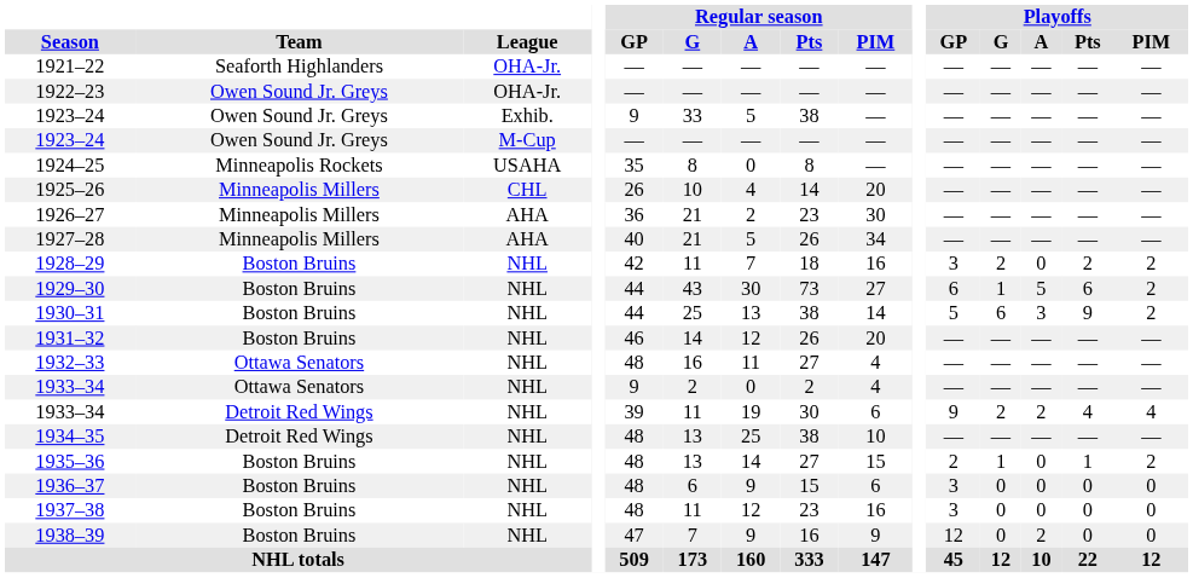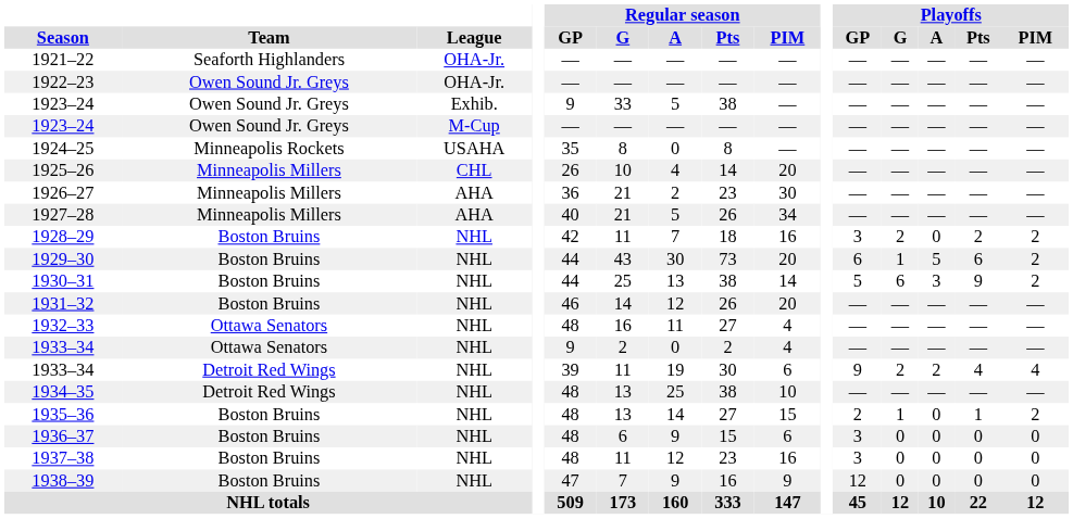1929–30 | Regular season / PIM: 27 -> 20
1938–39 | Playoffs / A: 2 -> 0
